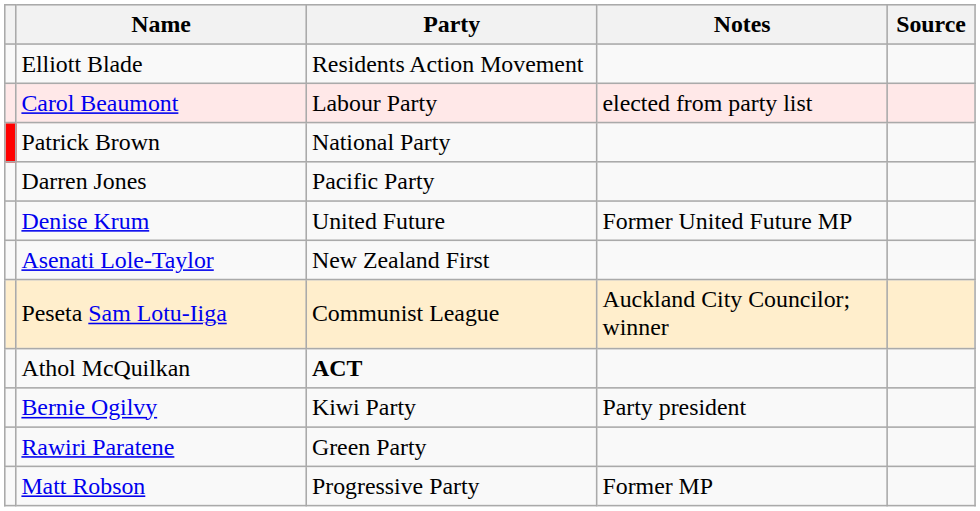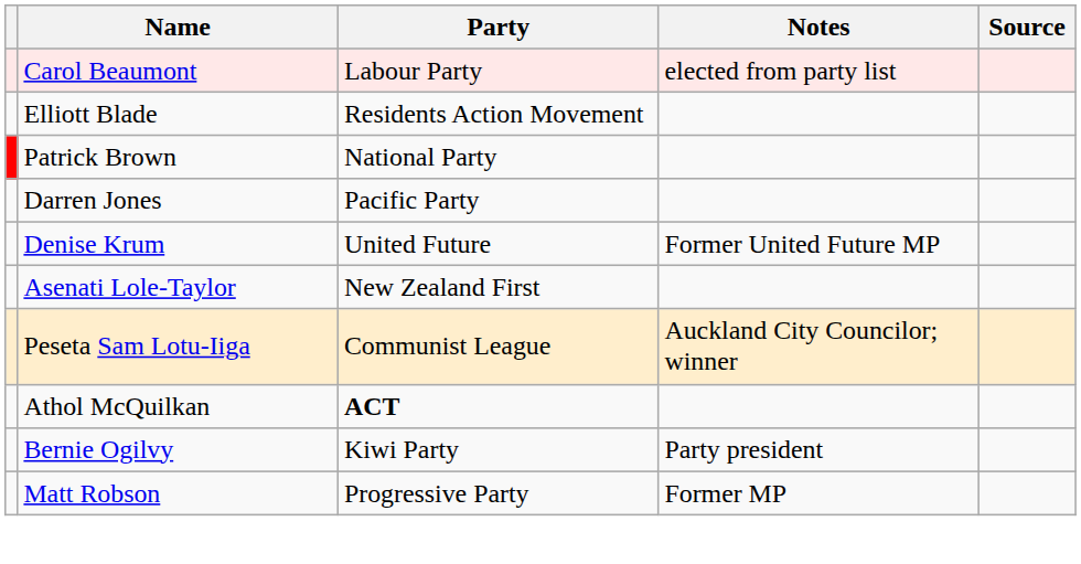rows swapped: Carol Beaumont <-> Elliott Blade
- row: Rawiri Paratene | Green Party
